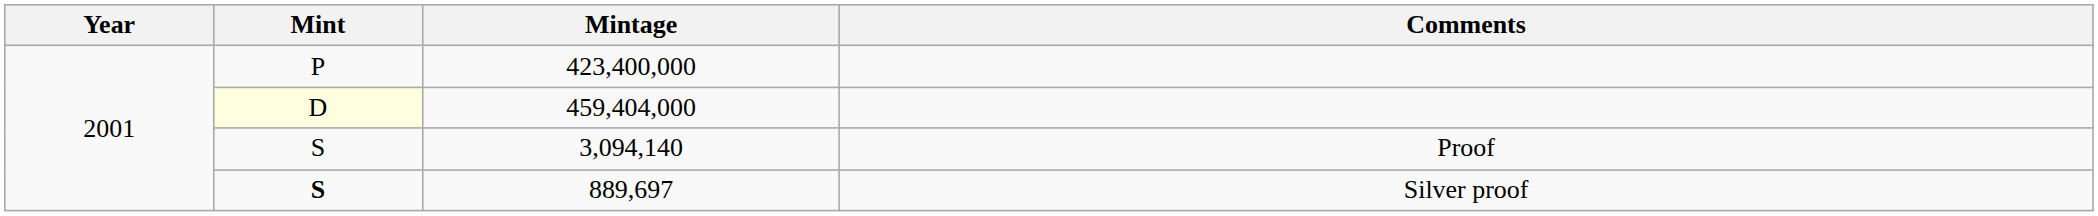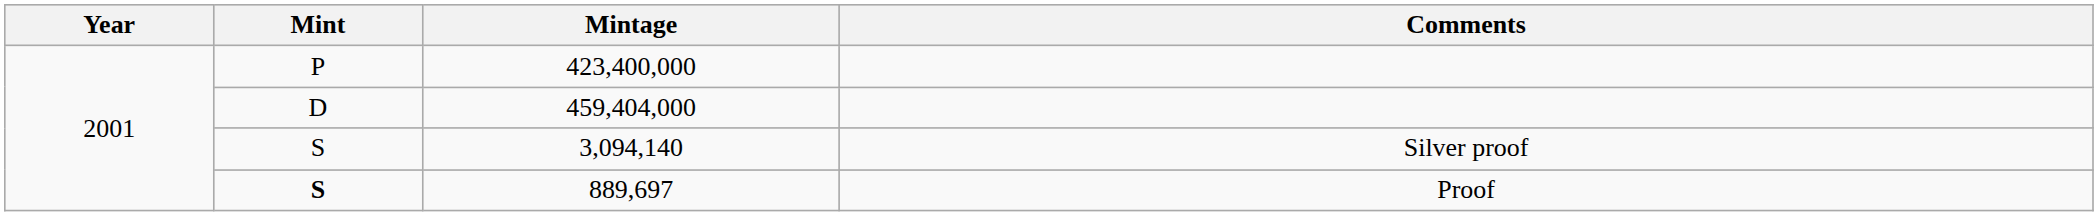459,404,000 | Mint: lightyellow background -> no background
3,094,140 | Comments: Proof -> Silver proof
889,697 | Comments: Silver proof -> Proof
